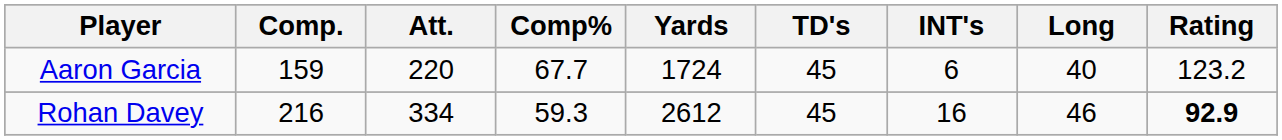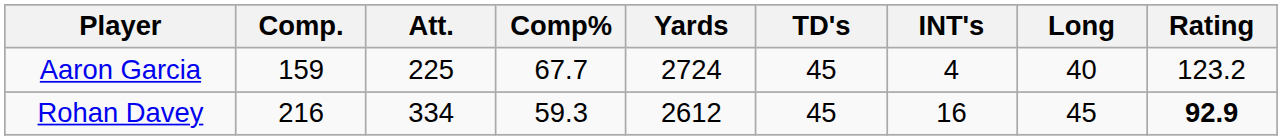Aaron Garcia | Att.: 220 -> 225
Aaron Garcia | Yards: 1724 -> 2724
Aaron Garcia | INT's: 6 -> 4
Rohan Davey | Long: 46 -> 45
